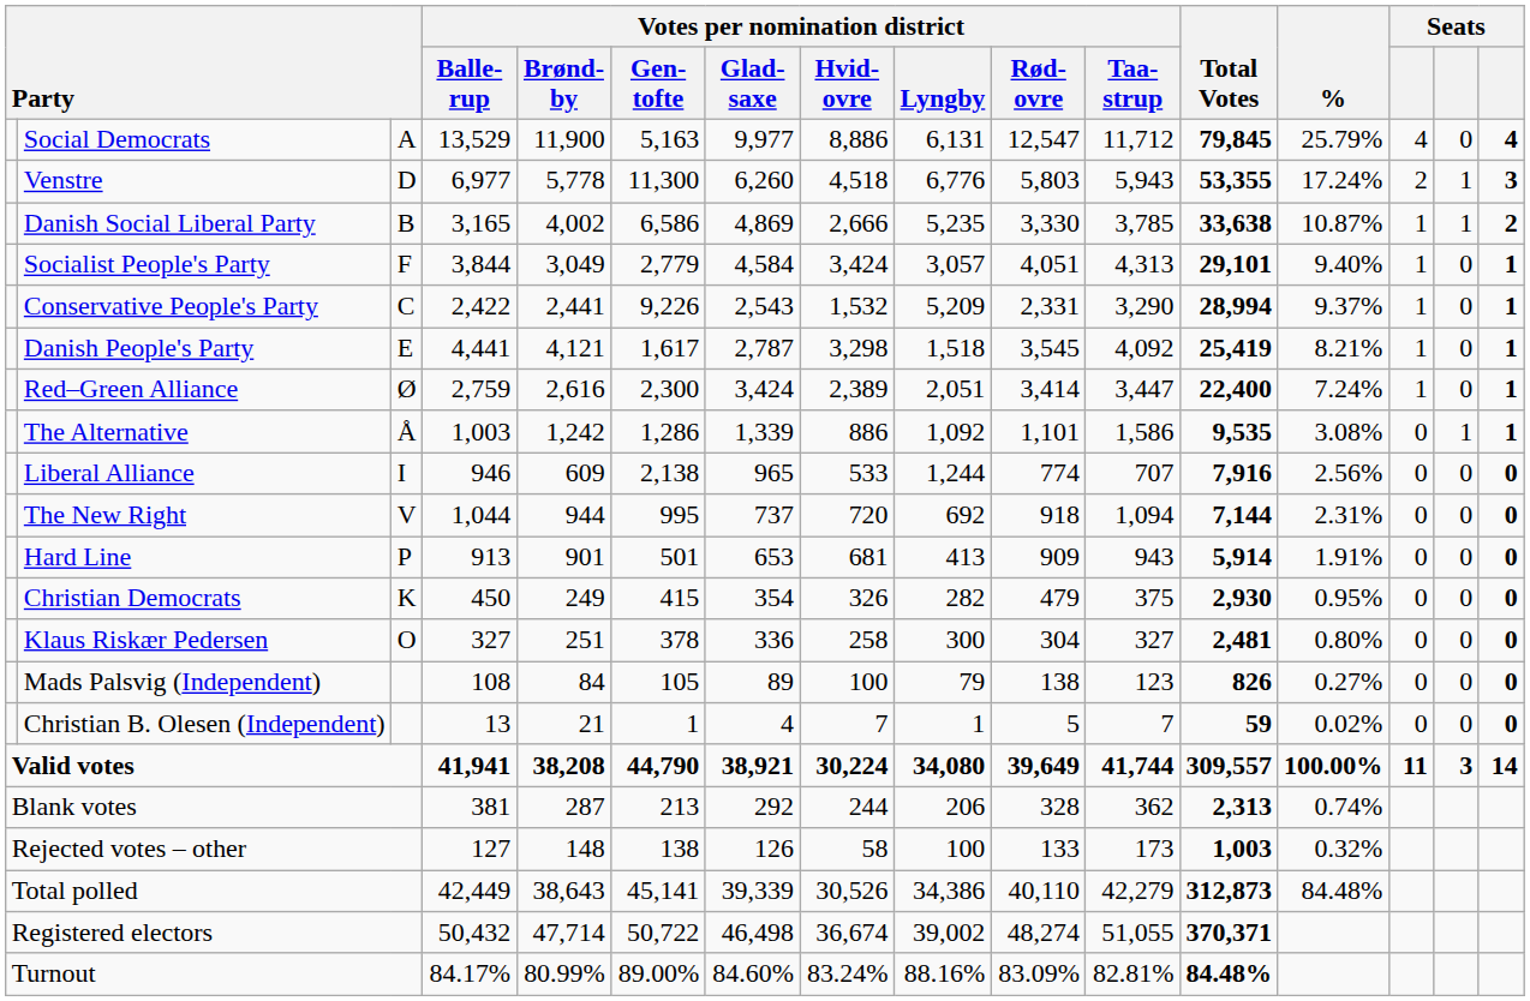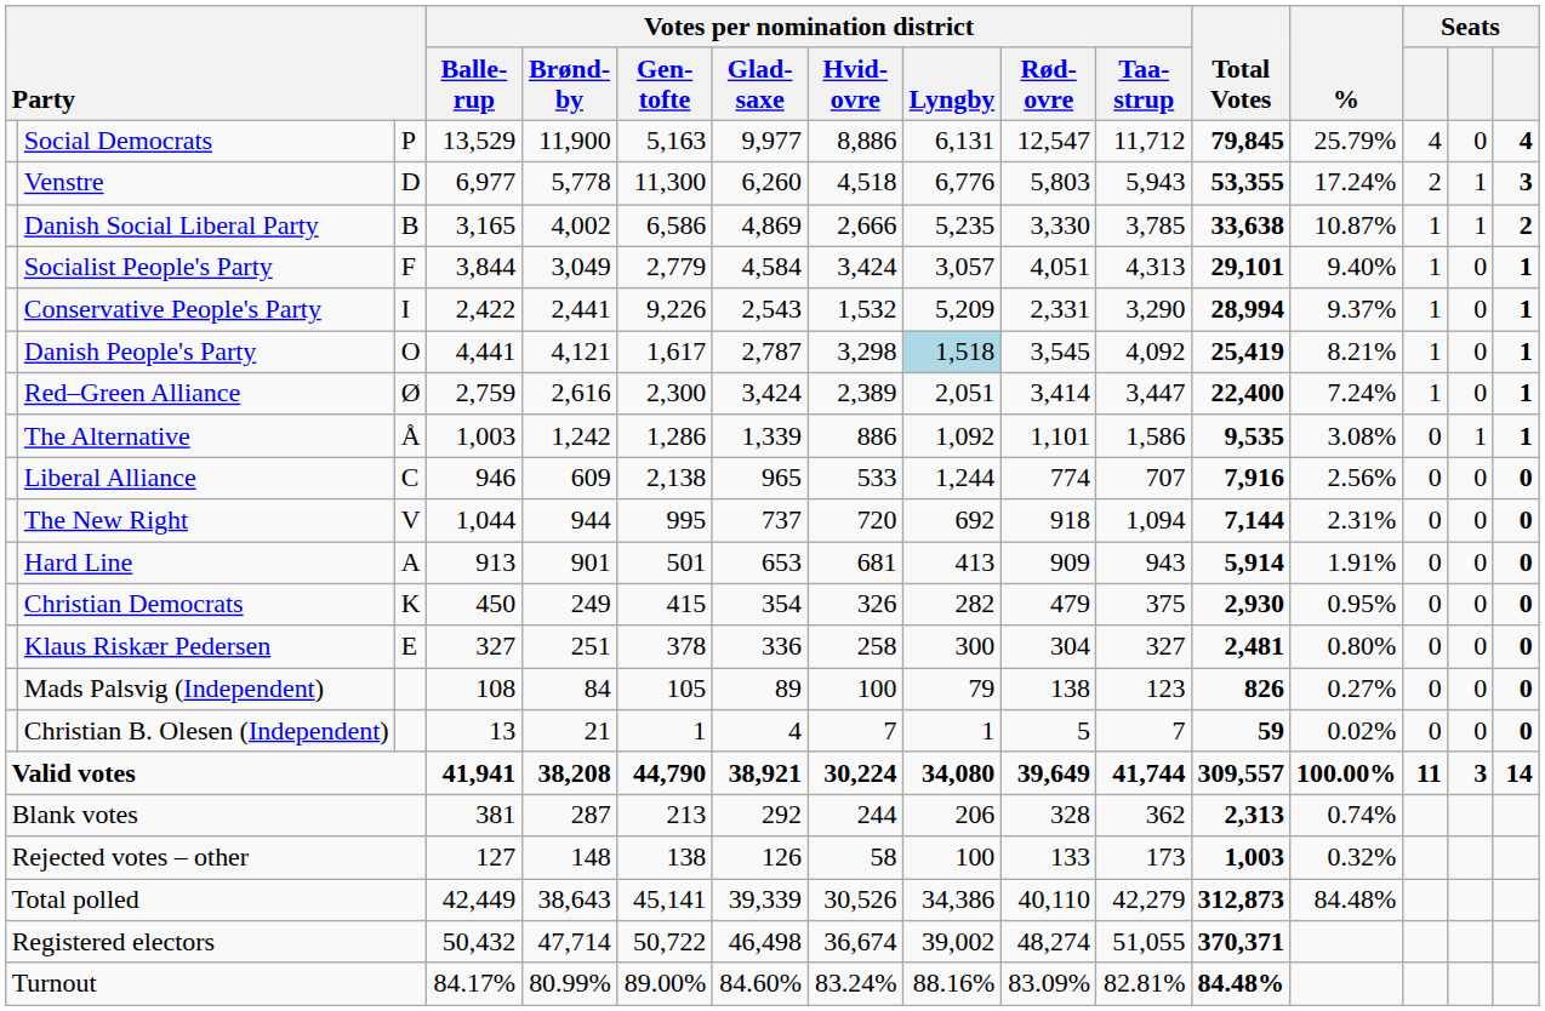Social Democrats | column 3: A -> P
Conservative People's Party | column 3: C -> I
Danish People's Party | column 3: E -> O
Danish People's Party | Votes per nomination district / Lyngby: no background -> lightblue background
Liberal Alliance | column 3: I -> C
Hard Line | column 3: P -> A
Klaus Riskær Pedersen | column 3: O -> E
